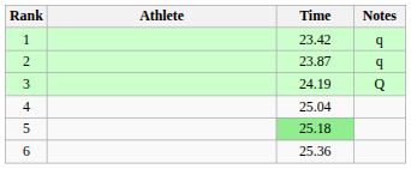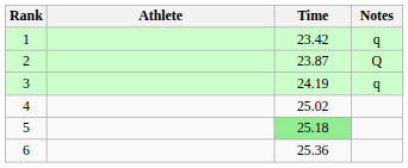2 | Notes: q -> Q
3 | Notes: Q -> q
4 | Time: 25.04 -> 25.02
